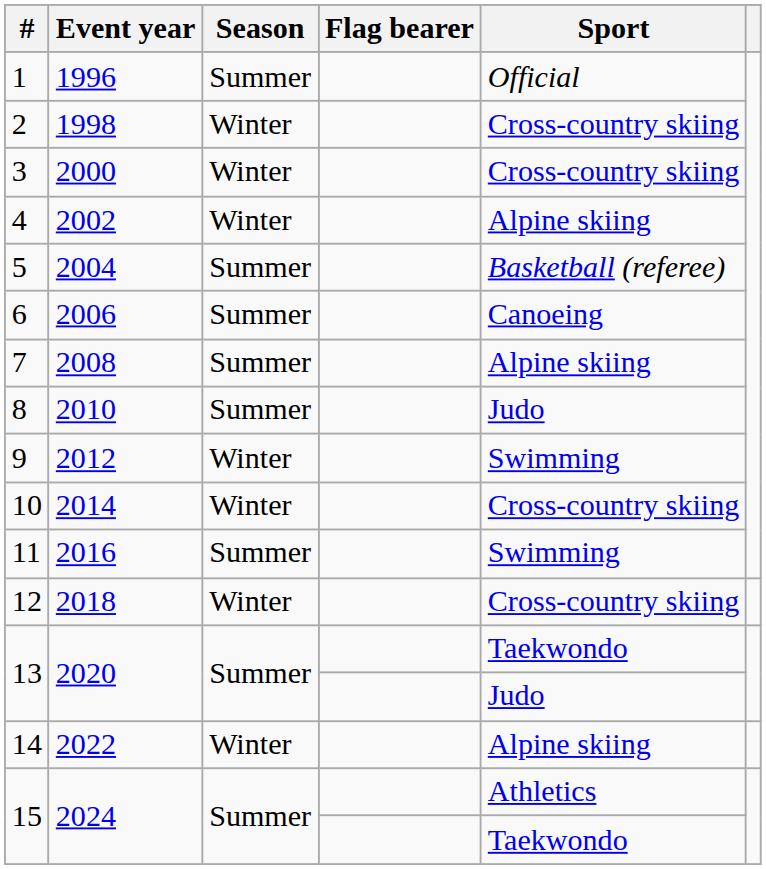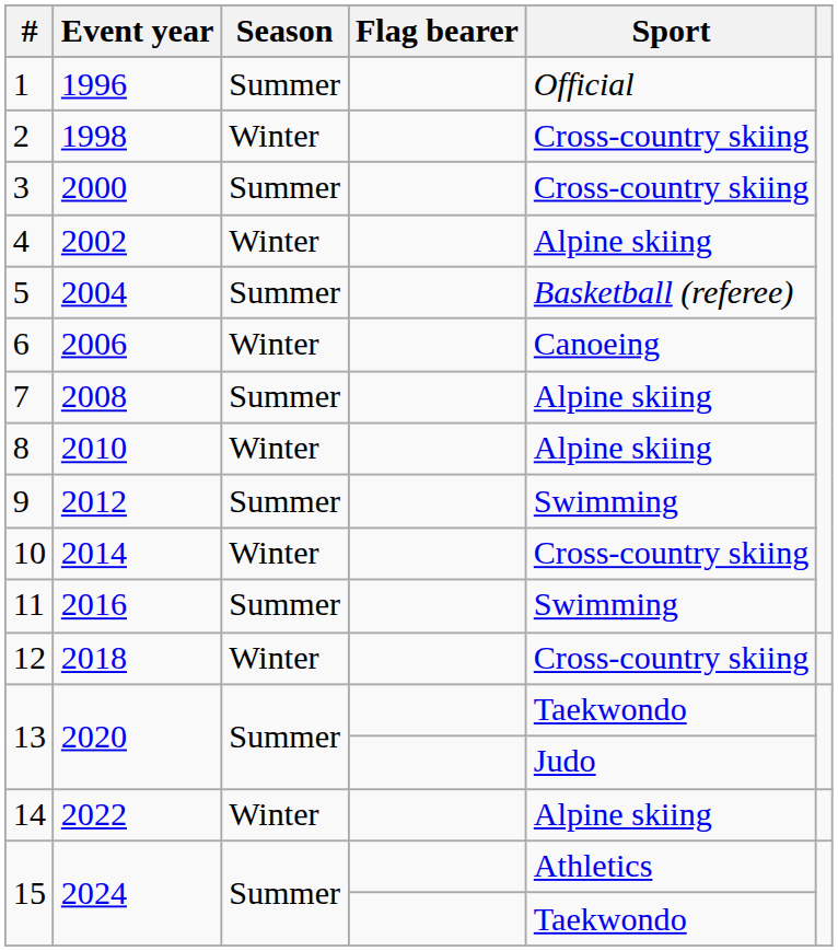3 | Season: Winter -> Summer
6 | Season: Summer -> Winter
8 | Season: Summer -> Winter
8 | Sport: Judo -> Alpine skiing
9 | Season: Winter -> Summer
